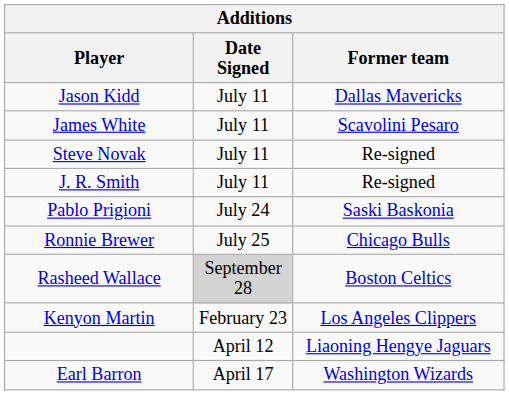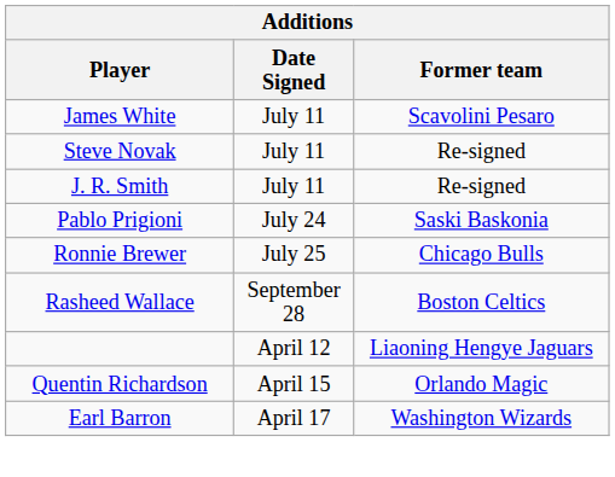- row: Jason Kidd | July 11 | Dallas Mavericks
Rasheed Wallace | Date Signed: lightgrey background -> no background
- row: Kenyon Martin | February 23 | Los Angeles Clippers
+ row: Quentin Richardson | April 15 | Orlando Magic
